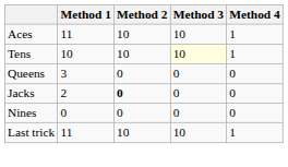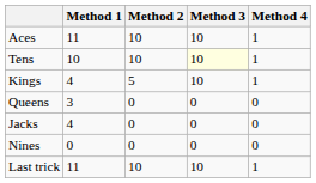+ row: Kings | 4 | 5 | 10 | 1
Jacks | Method 1: 2 -> 4
Jacks | Method 2: bold -> normal
